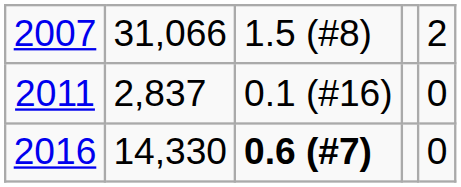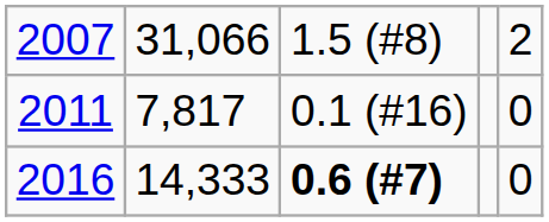2011 | column 2: 2,837 -> 7,817
2016 | column 2: 14,330 -> 14,333
